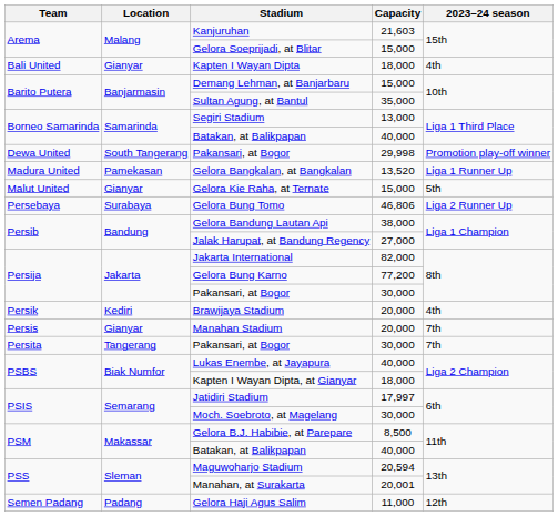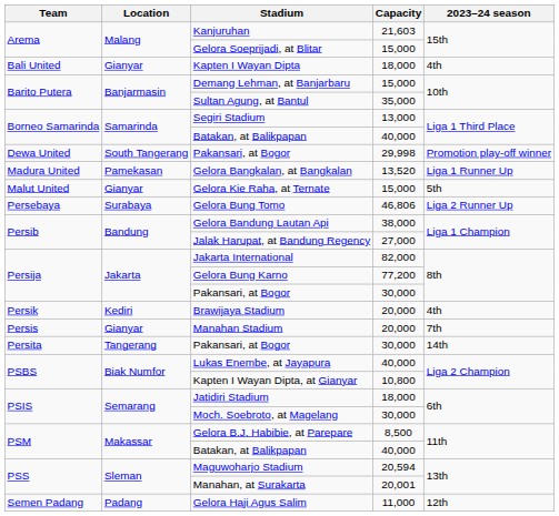Persita / Pakansari, at Bogor | 2023–24 season: 7th -> 14th
Kapten I Wayan Dipta, at Gianyar | Capacity: 18,000 -> 10,800
Jatidiri Stadium | Capacity: 17,997 -> 18,000
